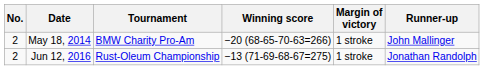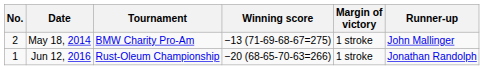May 18, 2014 | Winning score: −20 (68-65-70-63=266) -> −13 (71-69-68-67=275)
Jun 12, 2016 | No.: 2 -> 1
Jun 12, 2016 | Winning score: −13 (71-69-68-67=275) -> −20 (68-65-70-63=266)
